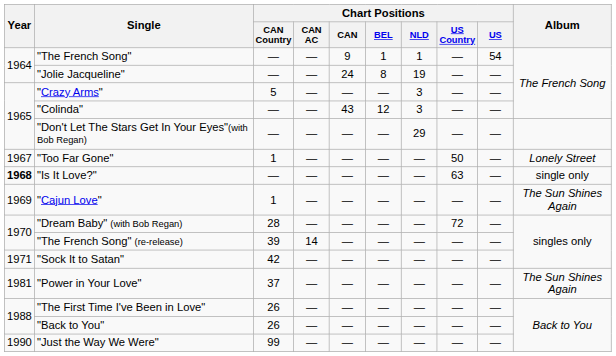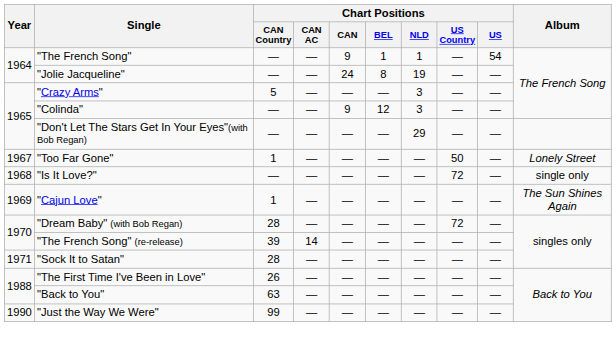"Colinda" | Chart Positions / CAN: 43 -> 9
"Is It Love?" | Year: bold -> normal
"Is It Love?" | Chart Positions / US Country: 63 -> 72
"Sock It to Satan" | Chart Positions / CAN Country: 42 -> 28
- row: 1981 | "Power in Your Love" | 37 | — | — | — | — | — | — | The Sun Shines Again
"Back to You" | Chart Positions / CAN Country: 26 -> 63
